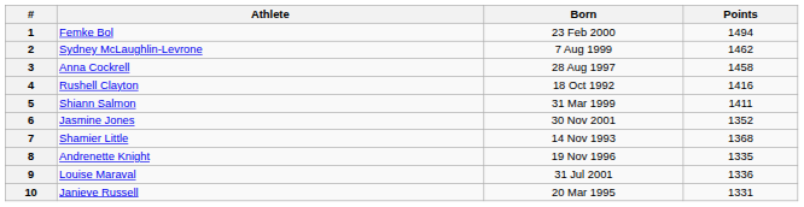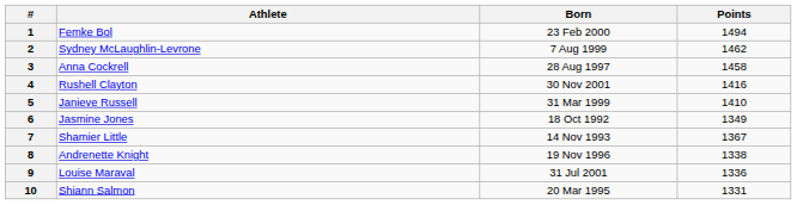4 | Born: 18 Oct 1992 -> 30 Nov 2001
5 | Athlete: Shiann Salmon -> Janieve Russell
5 | Points: 1411 -> 1410
6 | Born: 30 Nov 2001 -> 18 Oct 1992
6 | Points: 1352 -> 1349
7 | Points: 1368 -> 1367
8 | Points: 1335 -> 1338
10 | Athlete: Janieve Russell -> Shiann Salmon
